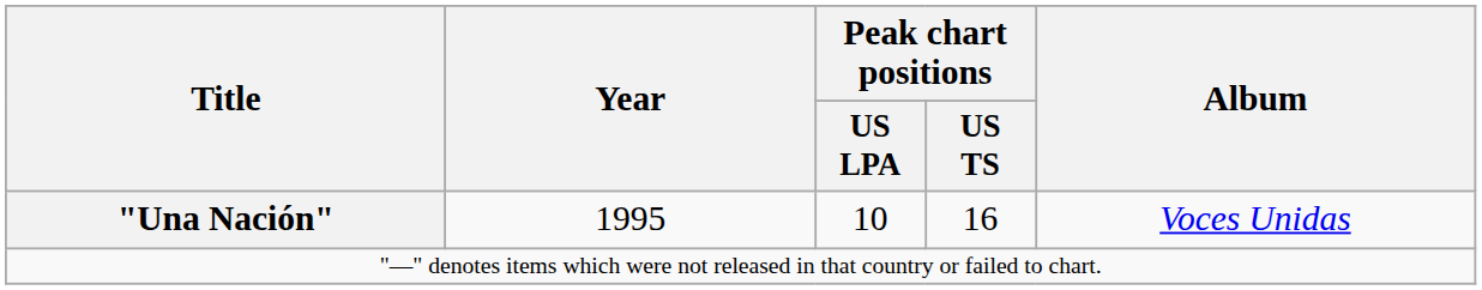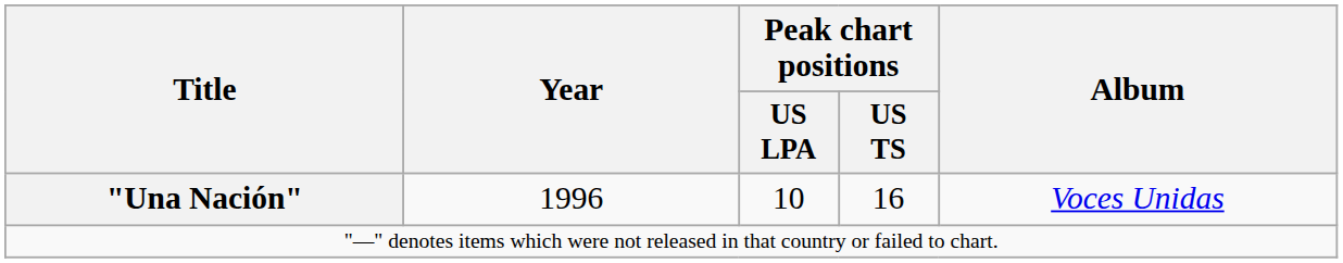"Una Nación" | Year: 1995 -> 1996
